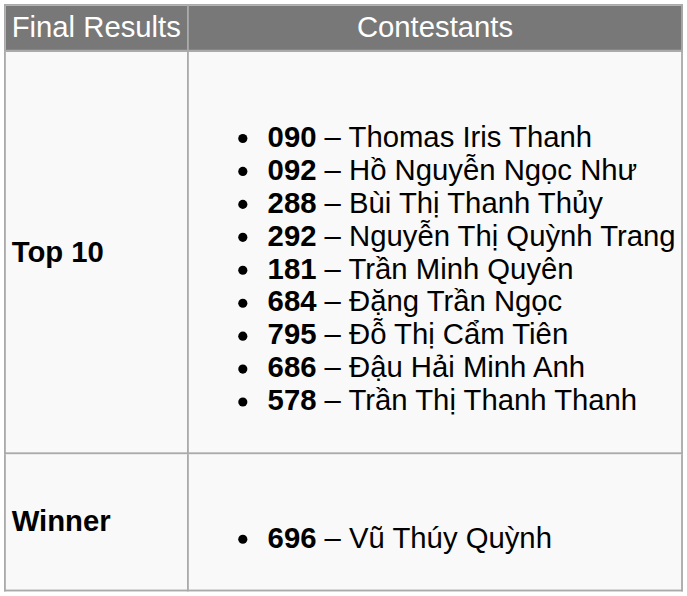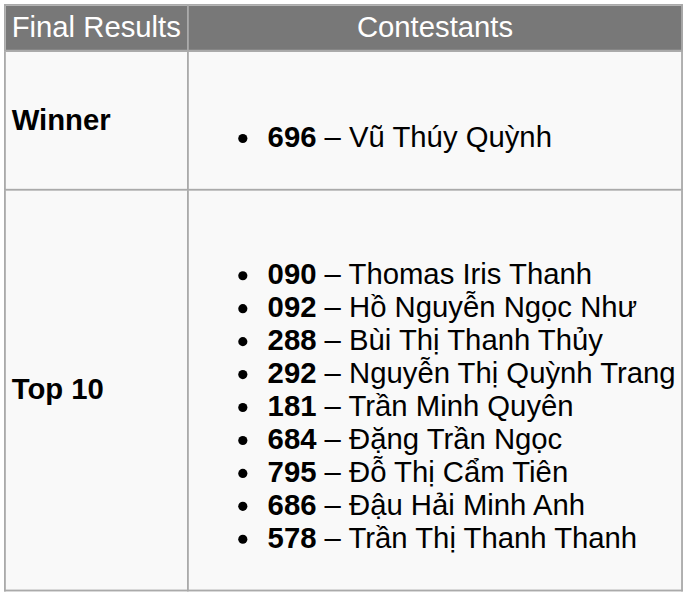rows swapped: Winner <-> Top 10
